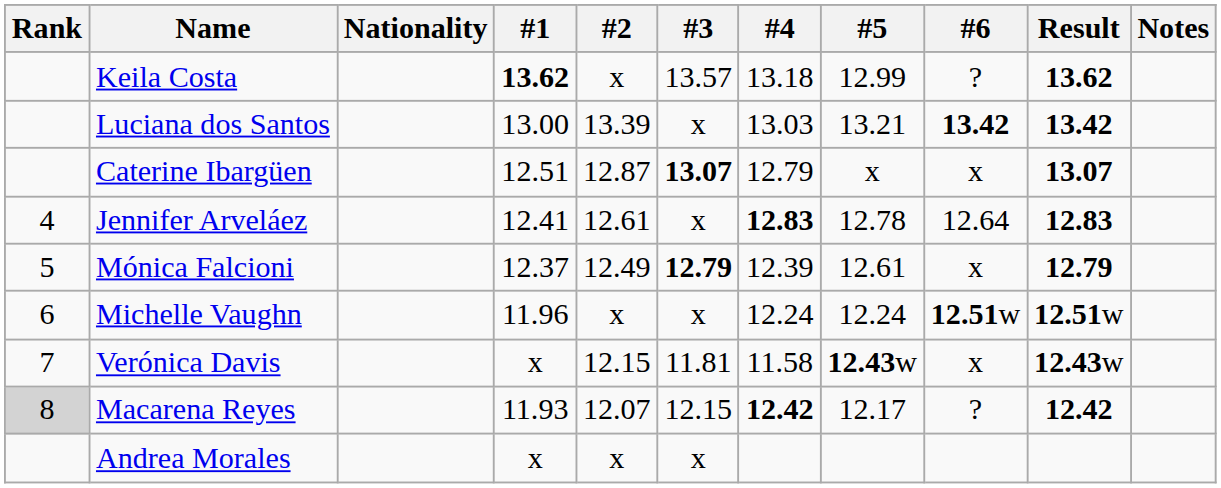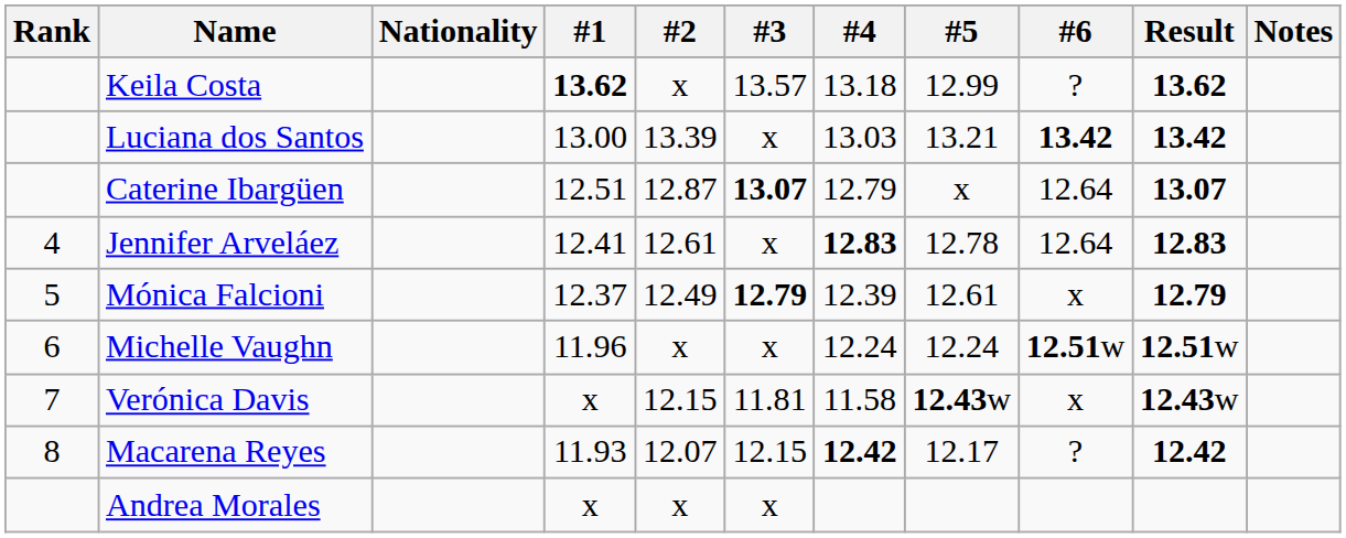Caterine Ibargüen | #6: x -> 12.64
Macarena Reyes | Rank: lightgrey background -> no background
